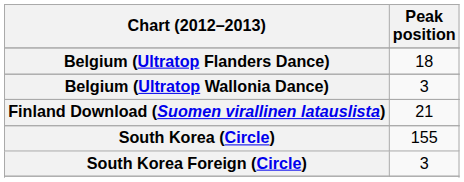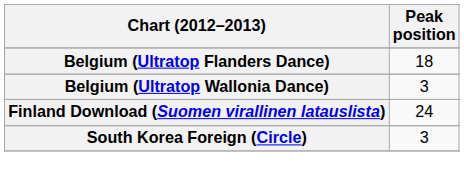Finland Download (Suomen virallinen latauslista) | Peak position: 21 -> 24
- row: South Korea (Circle) | 155
